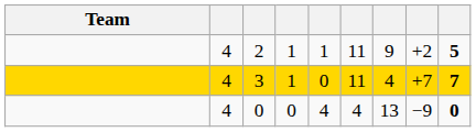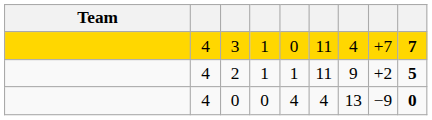rows swapped: 3 <-> 2
